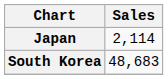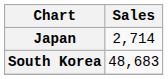Japan | Sales: 2,114 -> 2,714
